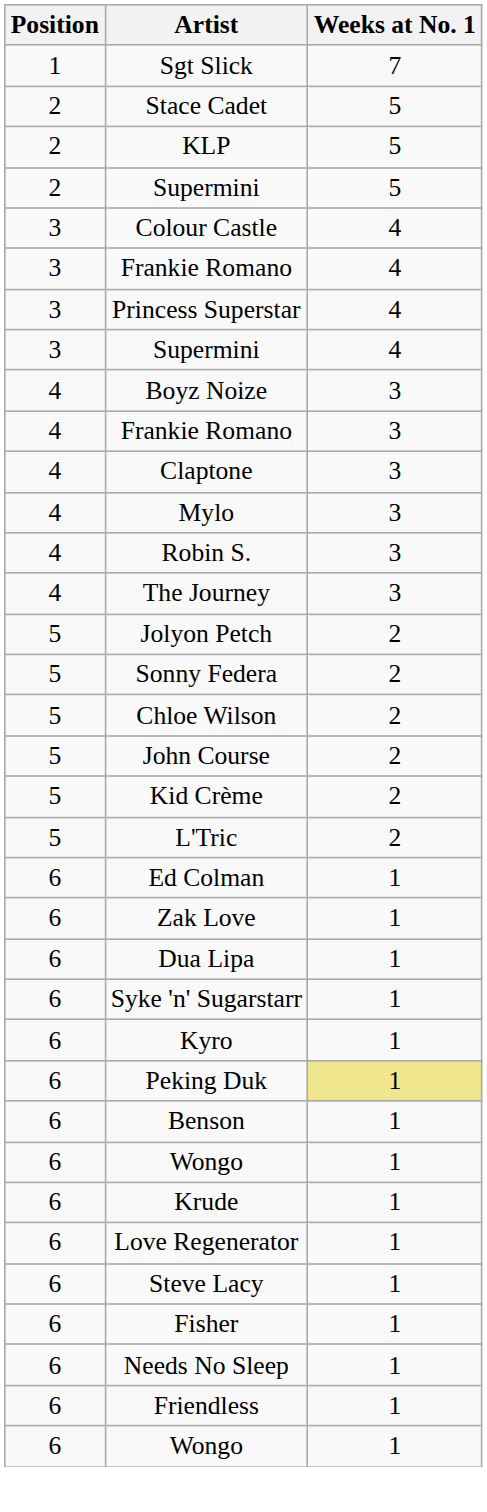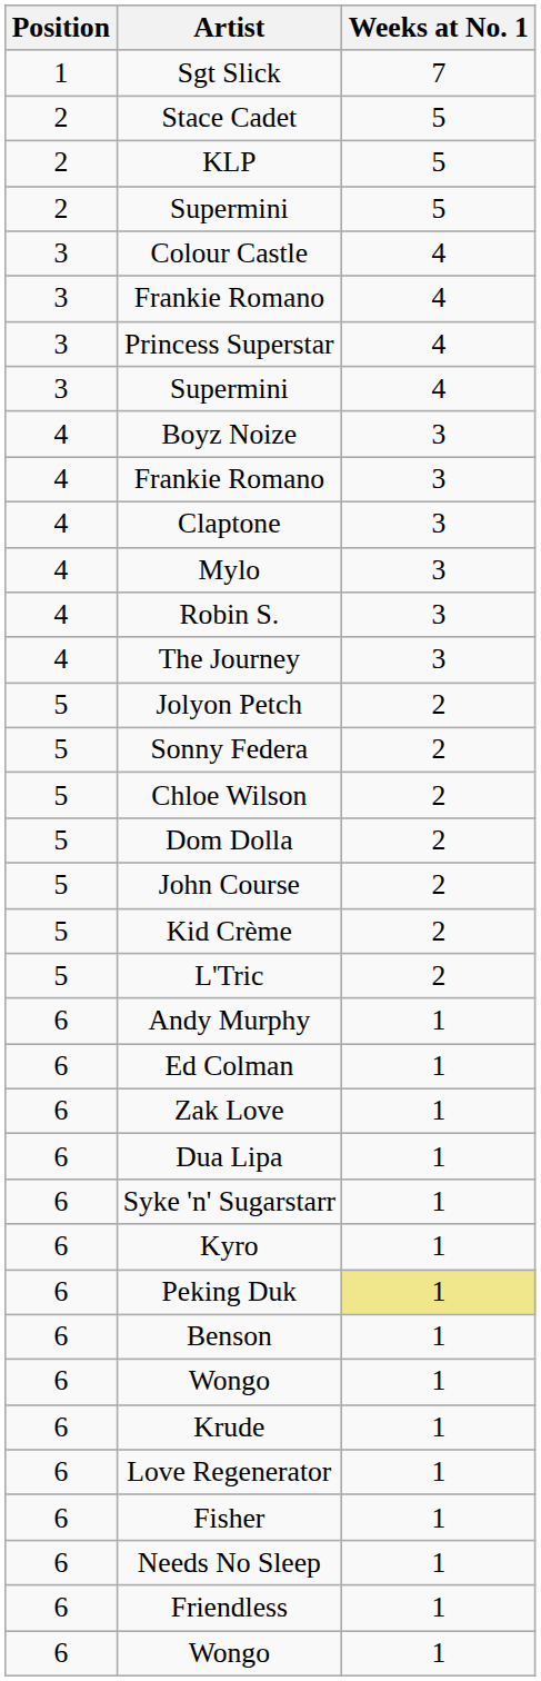+ row: 5 | Dom Dolla | 2
+ row: 6 | Andy Murphy | 1
- row: 6 | Steve Lacy | 1
